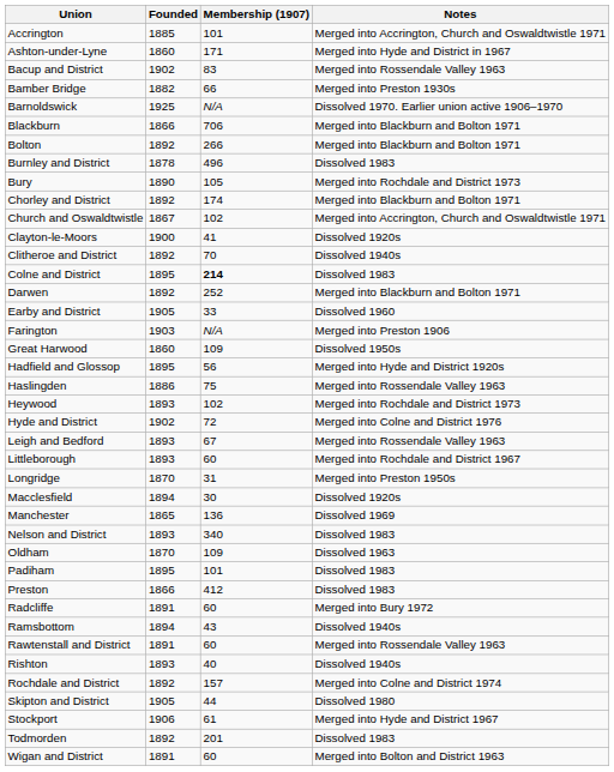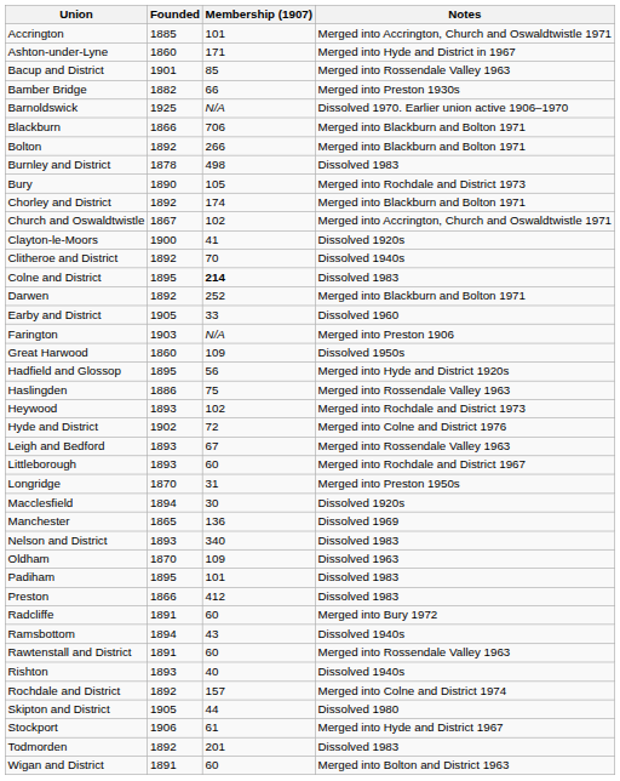Bacup and District | Founded: 1902 -> 1901
Bacup and District | Membership (1907): 83 -> 85
Burnley and District | Membership (1907): 496 -> 498
